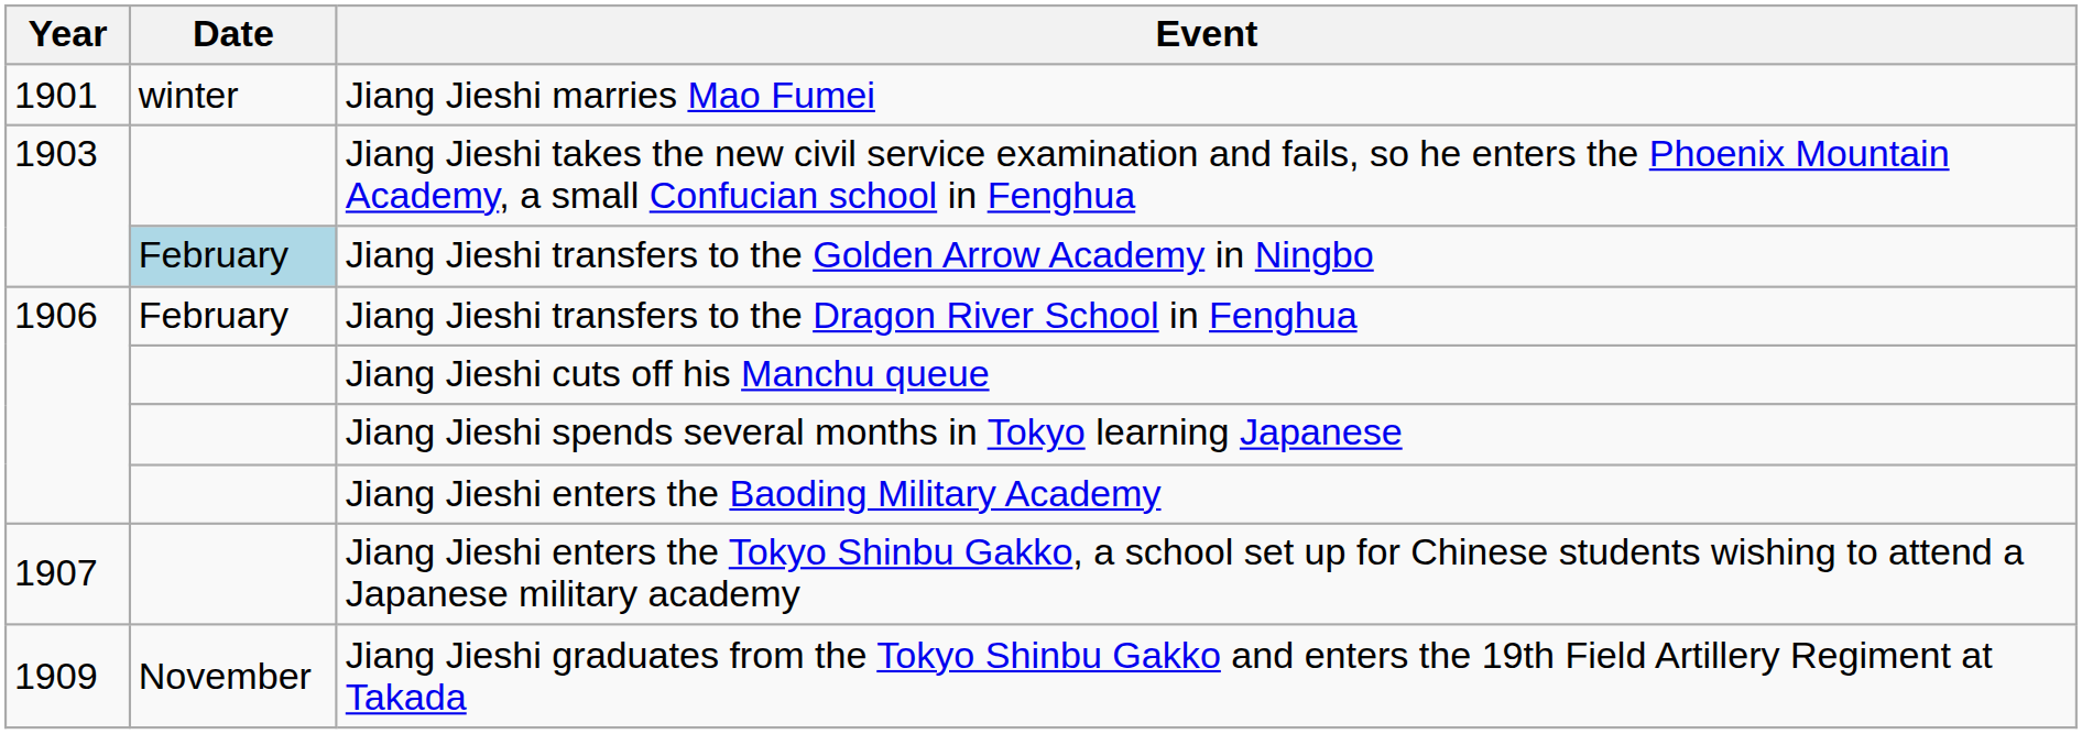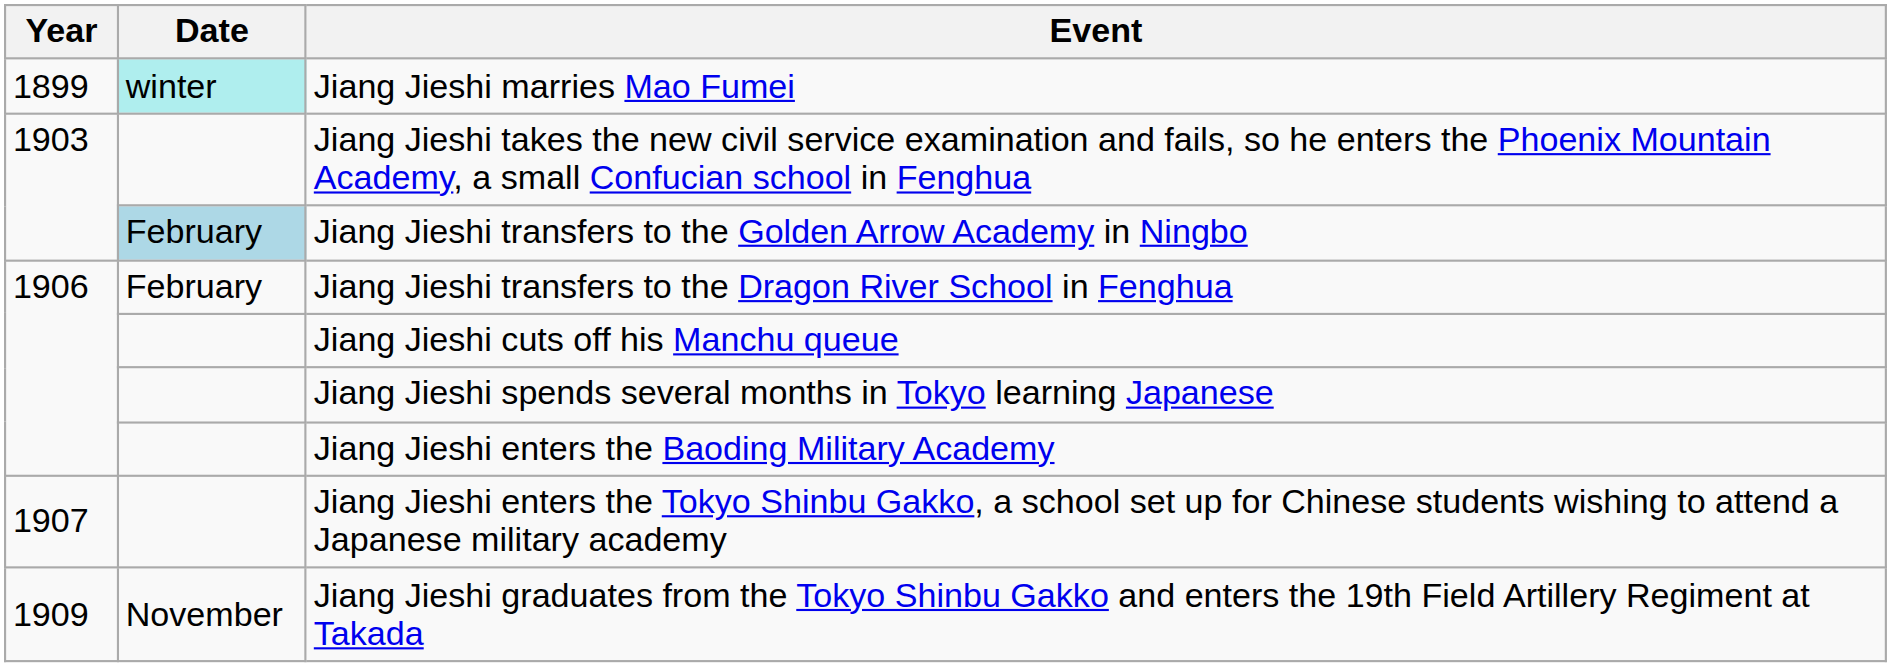Jiang Jieshi marries Mao Fumei | Year: 1901 -> 1899
Jiang Jieshi marries Mao Fumei | Date: no background -> paleturquoise background
